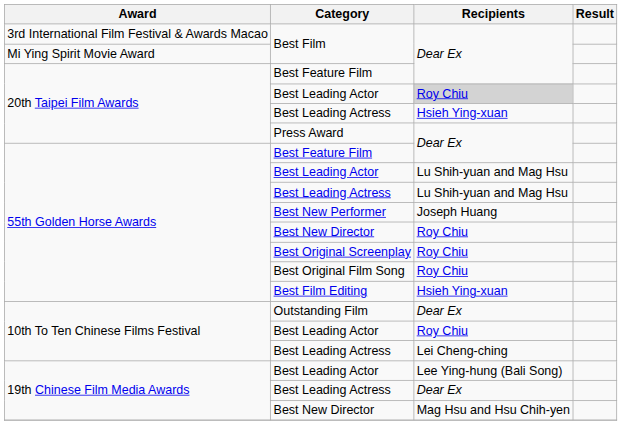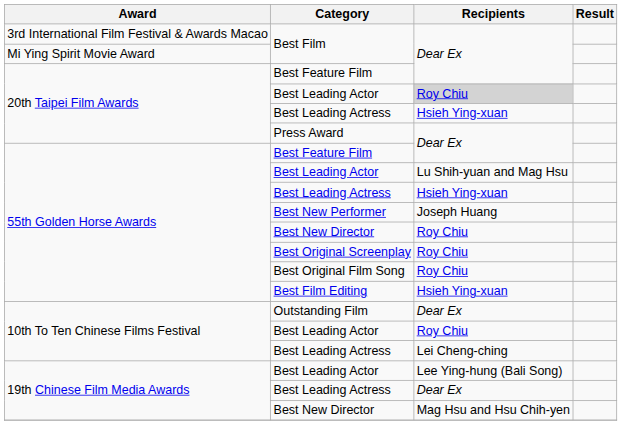55th Golden Horse Awards / Best Leading Actress | Recipients: Lu Shih-yuan and Mag Hsu -> Hsieh Ying-xuan
